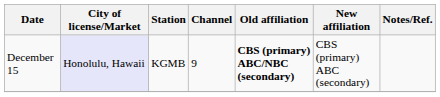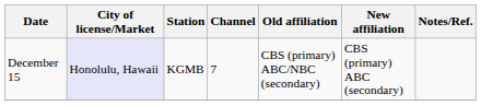December 15 | Channel: 9 -> 7
December 15 | Old affiliation: bold -> normal
